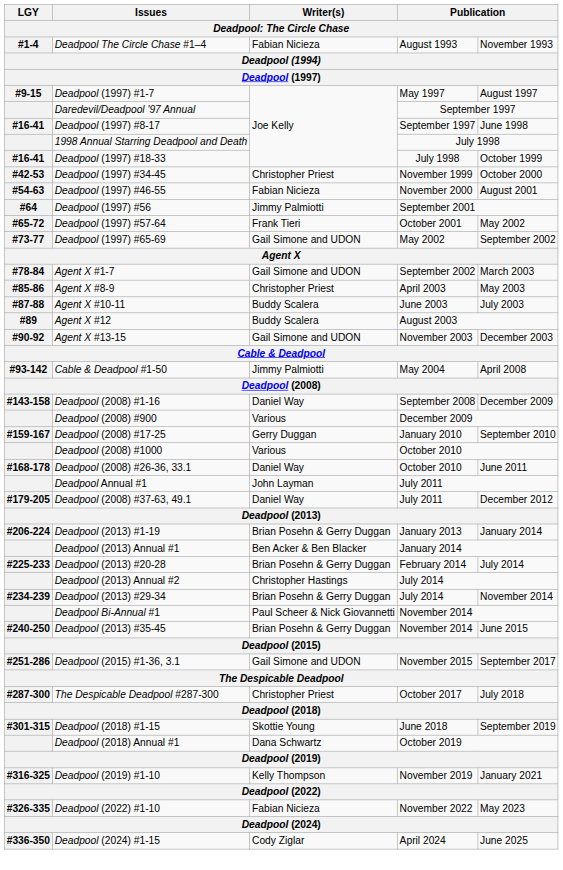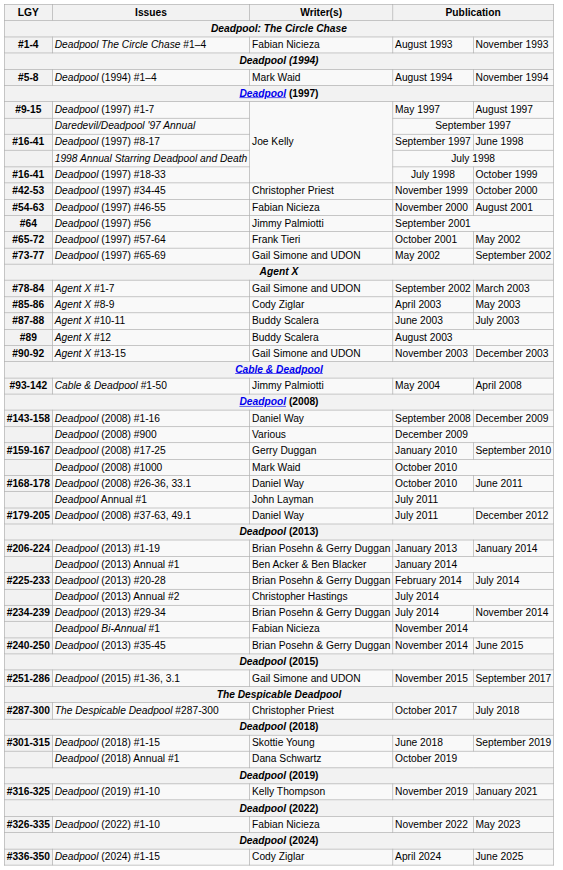+ row: #5-8 | Deadpool (1994) #1–4 | Mark Waid | August 1994 | November 1994
Agent X #8-9 | Writer(s): Christopher Priest -> Cody Ziglar
Deadpool (2008) #1000 | Writer(s): Various -> Mark Waid
Deadpool Bi-Annual #1 | Writer(s): Paul Scheer & Nick Giovannetti -> Fabian Nicieza
